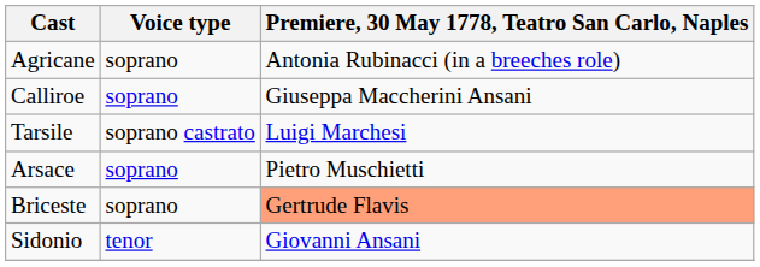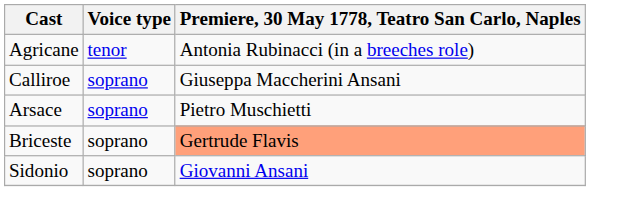Agricane | Voice type: soprano -> tenor
- row: Tarsile | soprano castrato | Luigi Marchesi
Sidonio | Voice type: tenor -> soprano
